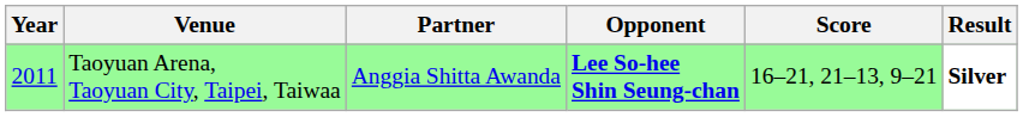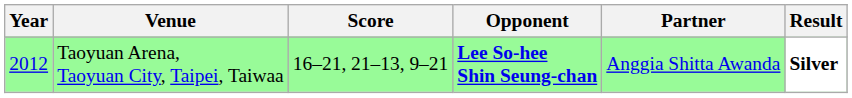columns swapped: Partner <-> Score
Taoyuan Arena, Taoyuan City, Taipei, Taiwaa | Year: 2011 -> 2012
